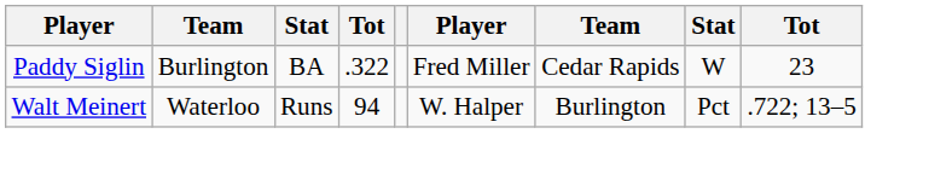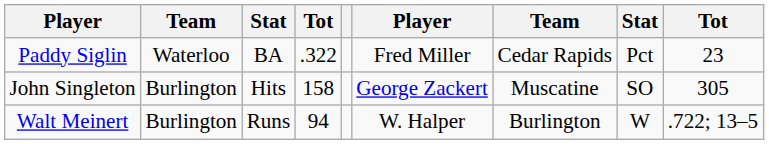Paddy Siglin | column 2: Burlington -> Waterloo
Paddy Siglin | column 8: W -> Pct
+ row: John Singleton | Burlington | Hits | 158 | George Zackert | Muscatine | SO | 305
Walt Meinert | column 2: Waterloo -> Burlington
Walt Meinert | column 8: Pct -> W
